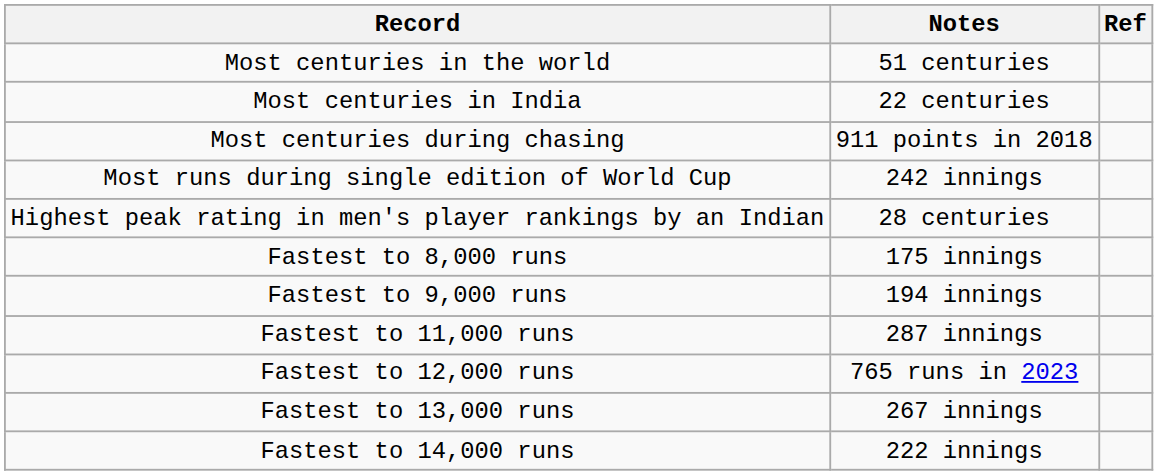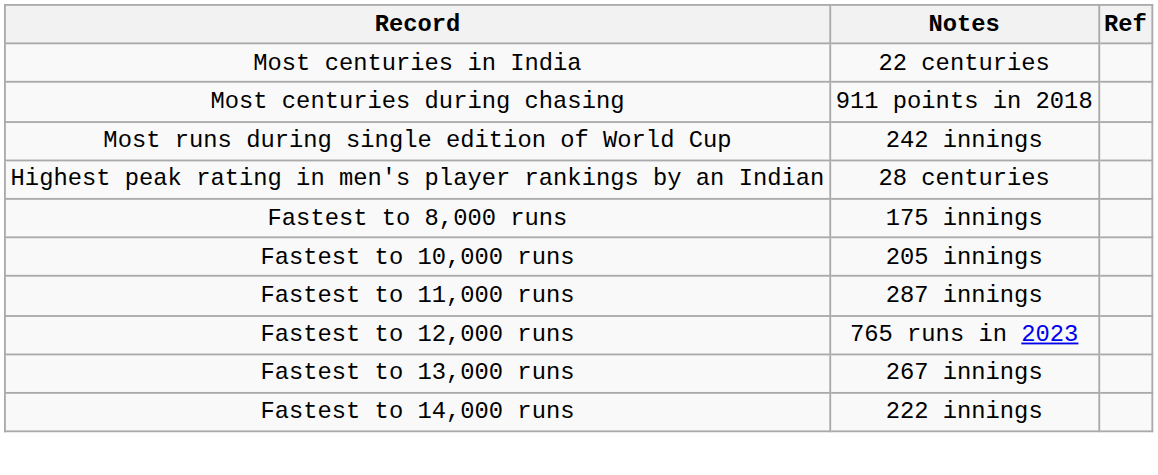- row: Most centuries in the world | 51 centuries
- row: Fastest to 9,000 runs | 194 innings
+ row: Fastest to 10,000 runs | 205 innings
